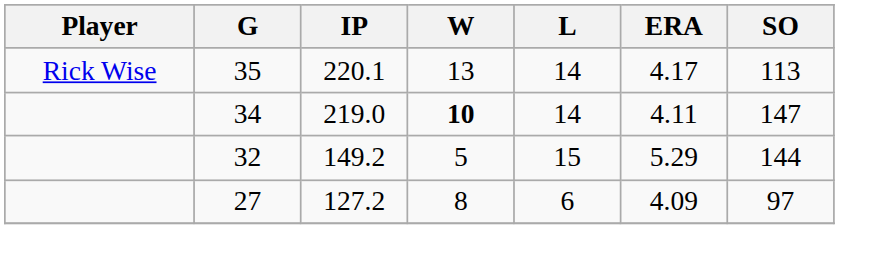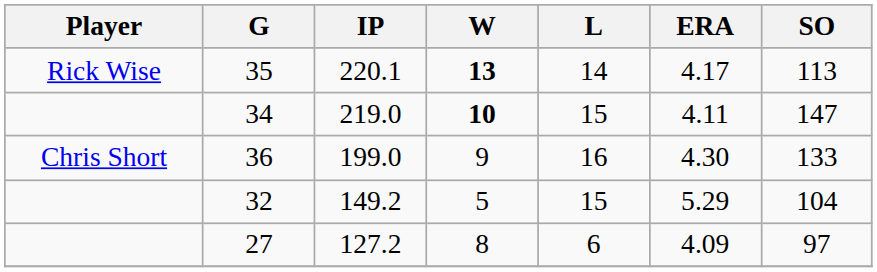35 | W: normal -> bold
34 | L: 14 -> 15
+ row: Chris Short | 36 | 199.0 | 9 | 16 | 4.30 | 133
32 | SO: 144 -> 104
